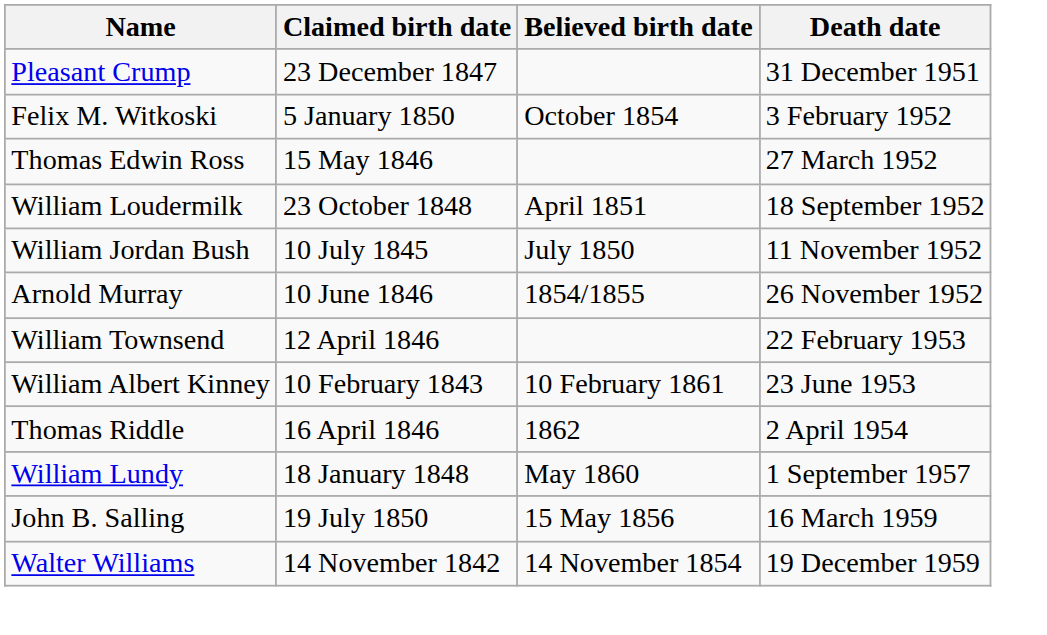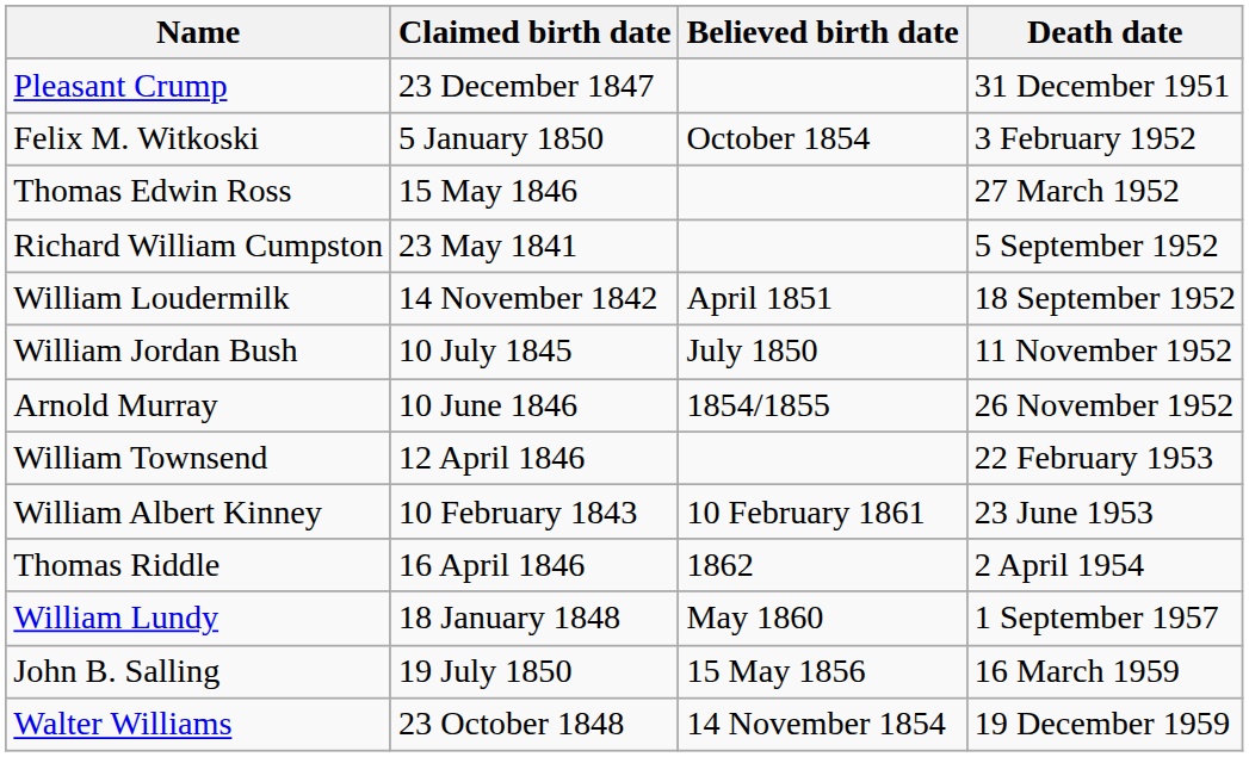+ row: Richard William Cumpston | 23 May 1841 | 5 September 1952
William Loudermilk | Claimed birth date: 23 October 1848 -> 14 November 1842
Walter Williams | Claimed birth date: 14 November 1842 -> 23 October 1848
